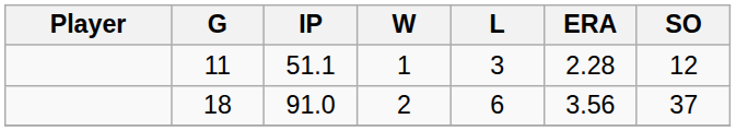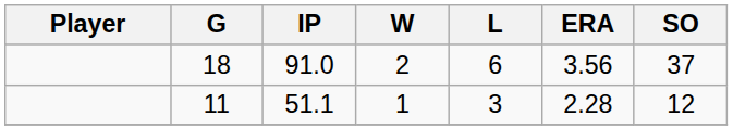rows swapped: 18 <-> 11
